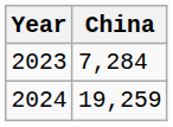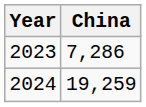2023 | China: 7,284 -> 7,286
